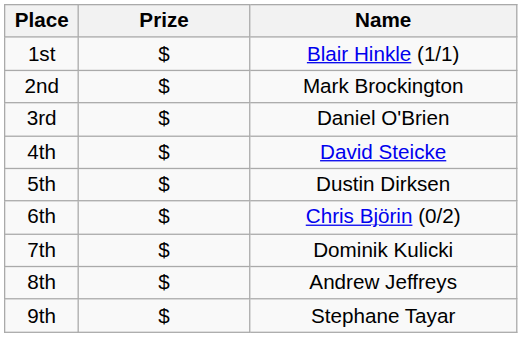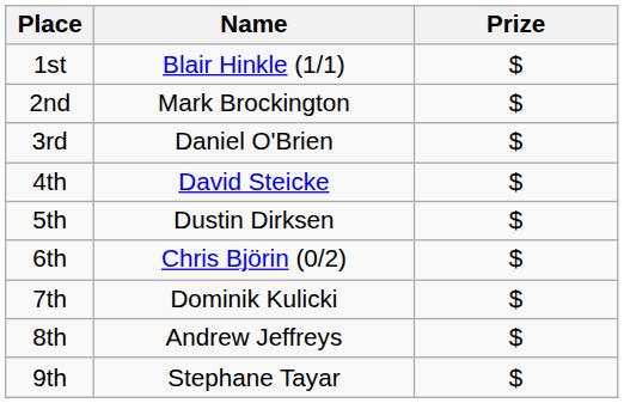columns swapped: Name <-> Prize
